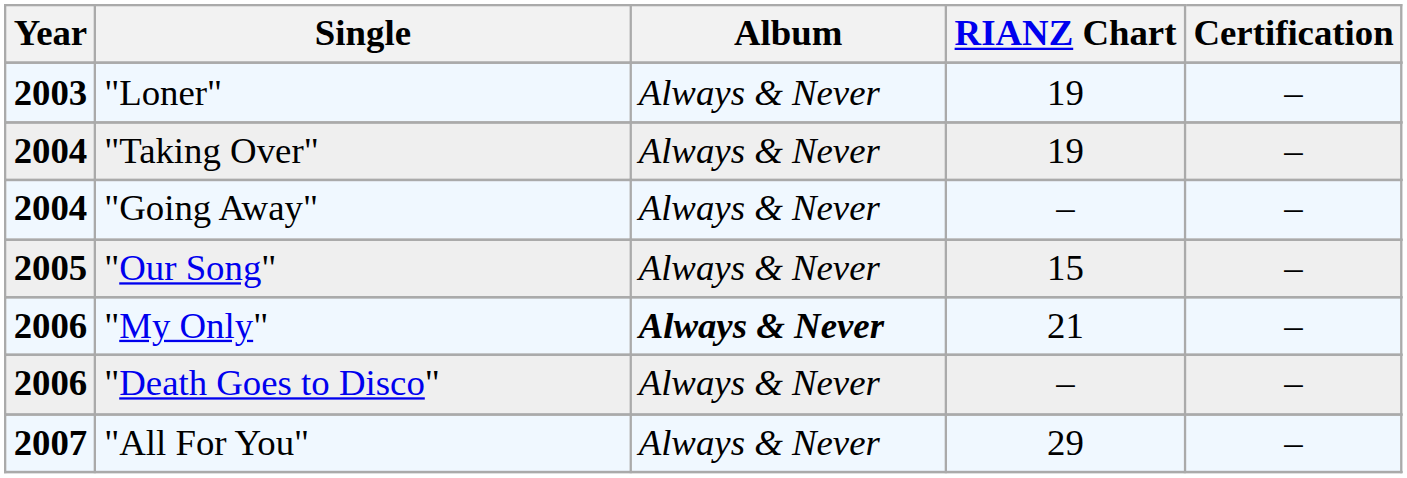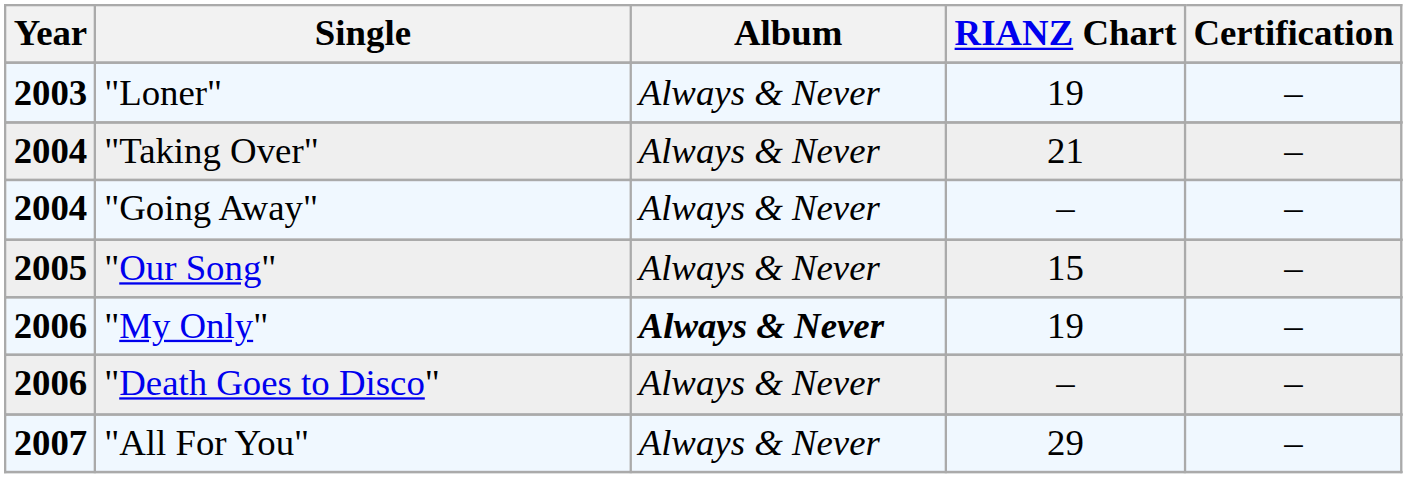"Taking Over" | RIANZ Chart: 19 -> 21
"My Only" | RIANZ Chart: 21 -> 19
